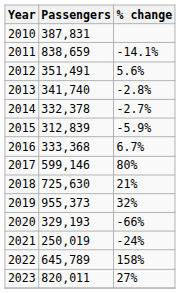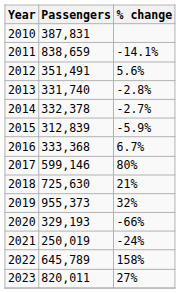2013 | Passengers: 341,740 -> 331,740
